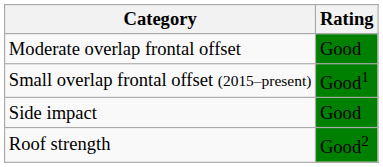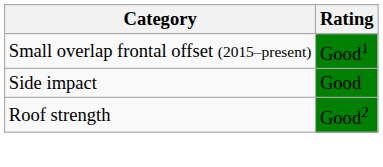- row: Moderate overlap frontal offset | Good
